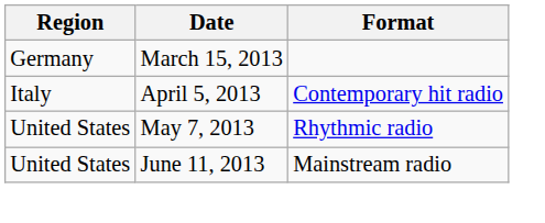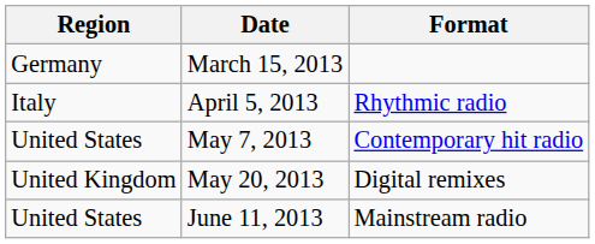April 5, 2013 | Format: Contemporary hit radio -> Rhythmic radio
May 7, 2013 | Format: Rhythmic radio -> Contemporary hit radio
+ row: United Kingdom | May 20, 2013 | Digital remixes
